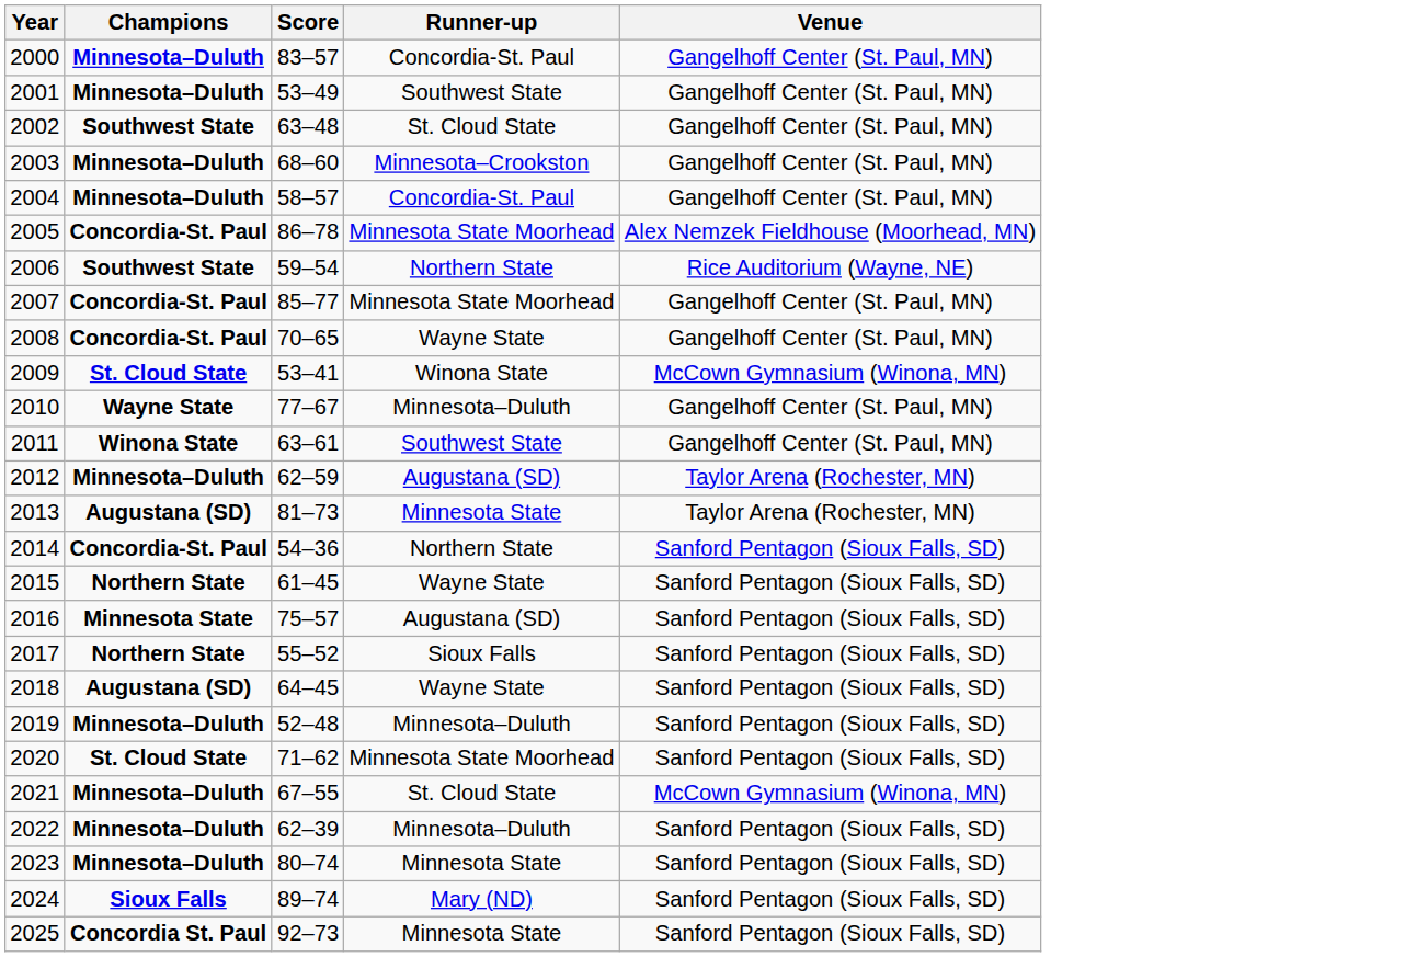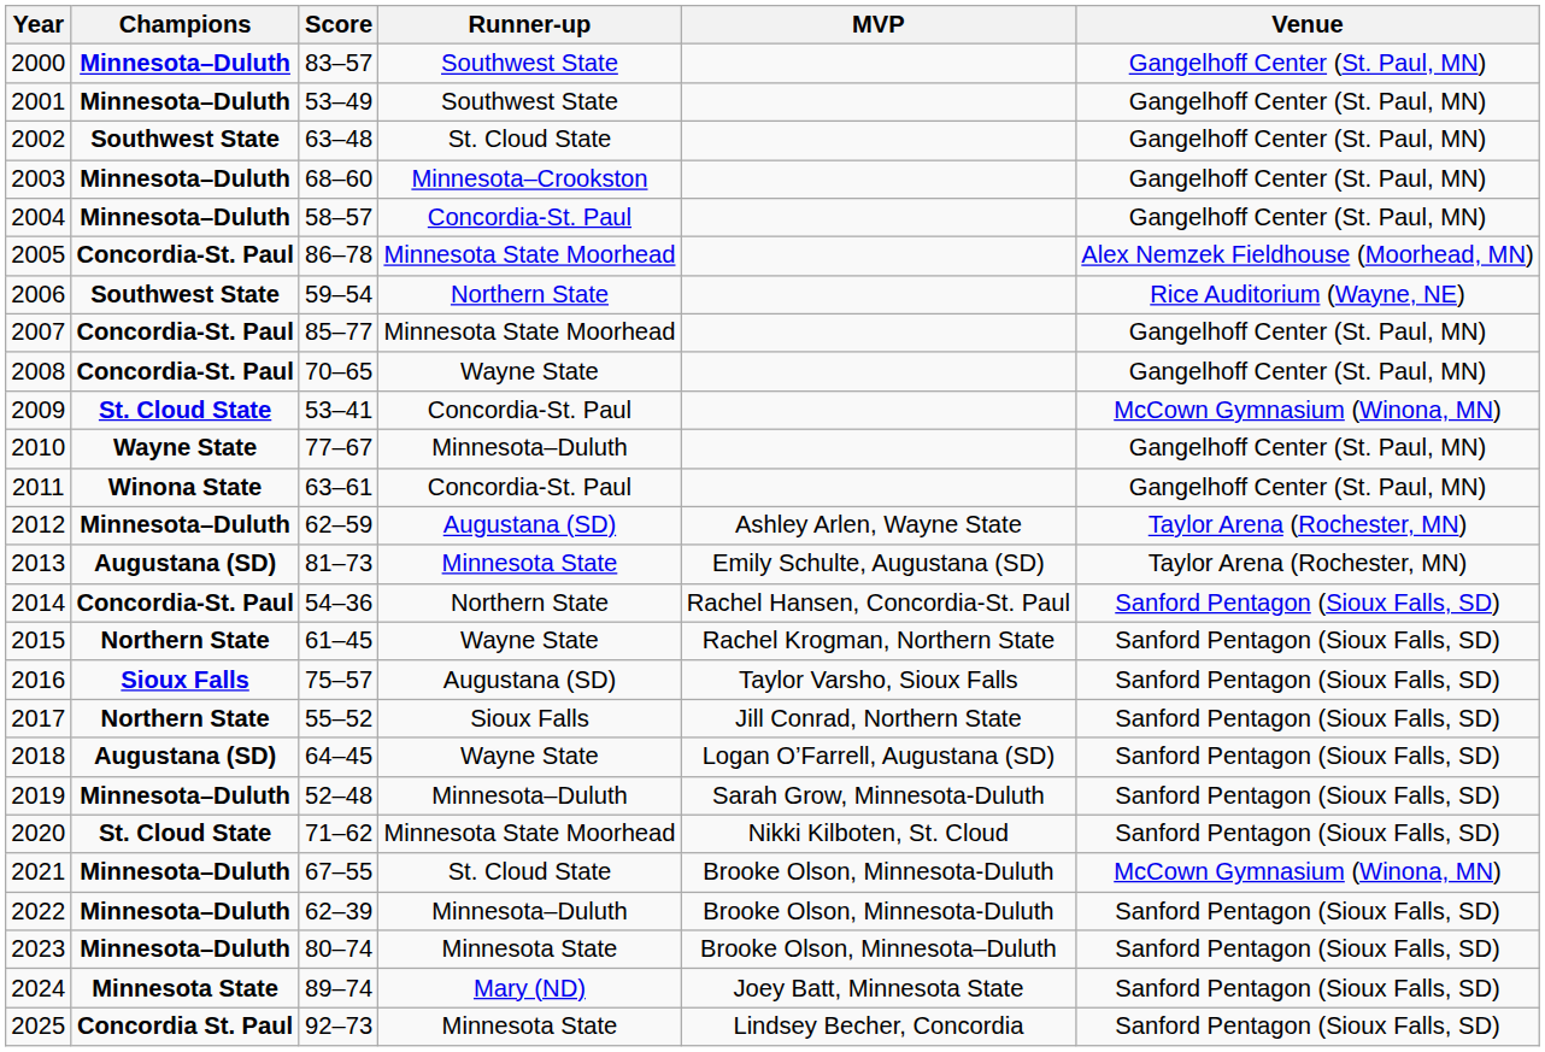+ column: MVP | Ashley Arlen, Wayne State | Emily Schulte, Augustana (SD) | Rachel Hansen, Concordia-St. Paul | Rachel Krogman, Northern State | Taylor Varsho, Sioux Falls | Jill Conrad, Northern State | Logan O’Farrell, Augustana (SD) | Sarah Grow, Minnesota-Duluth | Nikki Kilboten, St. Cloud | Brooke Olson, Minnesota-Duluth | Brooke Olson, Minnesota-Duluth | Brooke Olson, Minnesota–Duluth | Joey Batt, Minnesota State | Lindsey Becher, Concordia
2000 | Runner-up: Concordia-St. Paul -> Southwest State
2009 | Runner-up: Winona State -> Concordia-St. Paul
2011 | Runner-up: Southwest State -> Concordia-St. Paul
2016 | Champions: Minnesota State -> Sioux Falls
2024 | Champions: Sioux Falls -> Minnesota State
